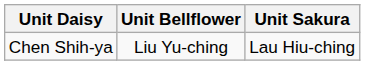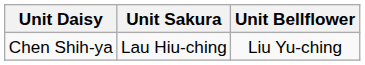columns swapped: Unit Bellflower <-> Unit Sakura
